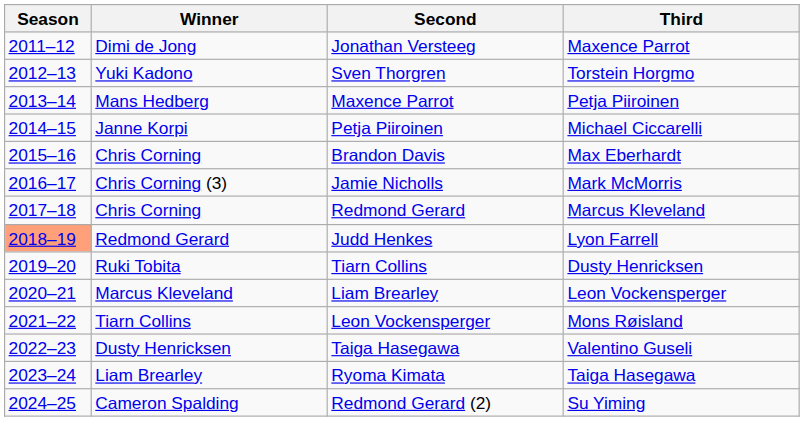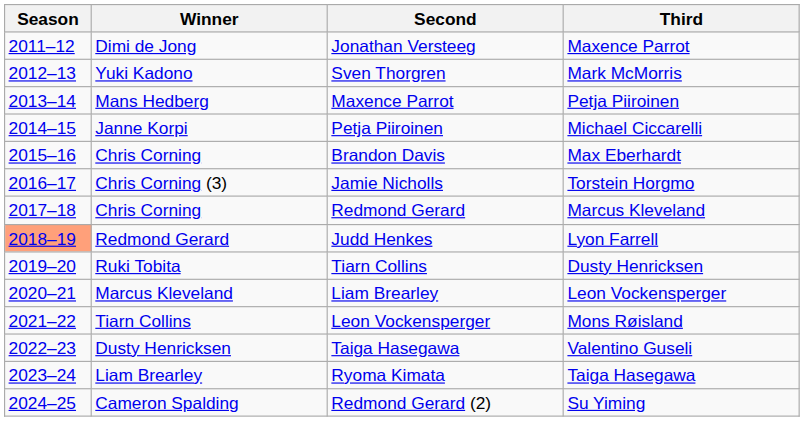Sven Thorgren | Third: Torstein Horgmo -> Mark McMorris
Jamie Nicholls | Third: Mark McMorris -> Torstein Horgmo
